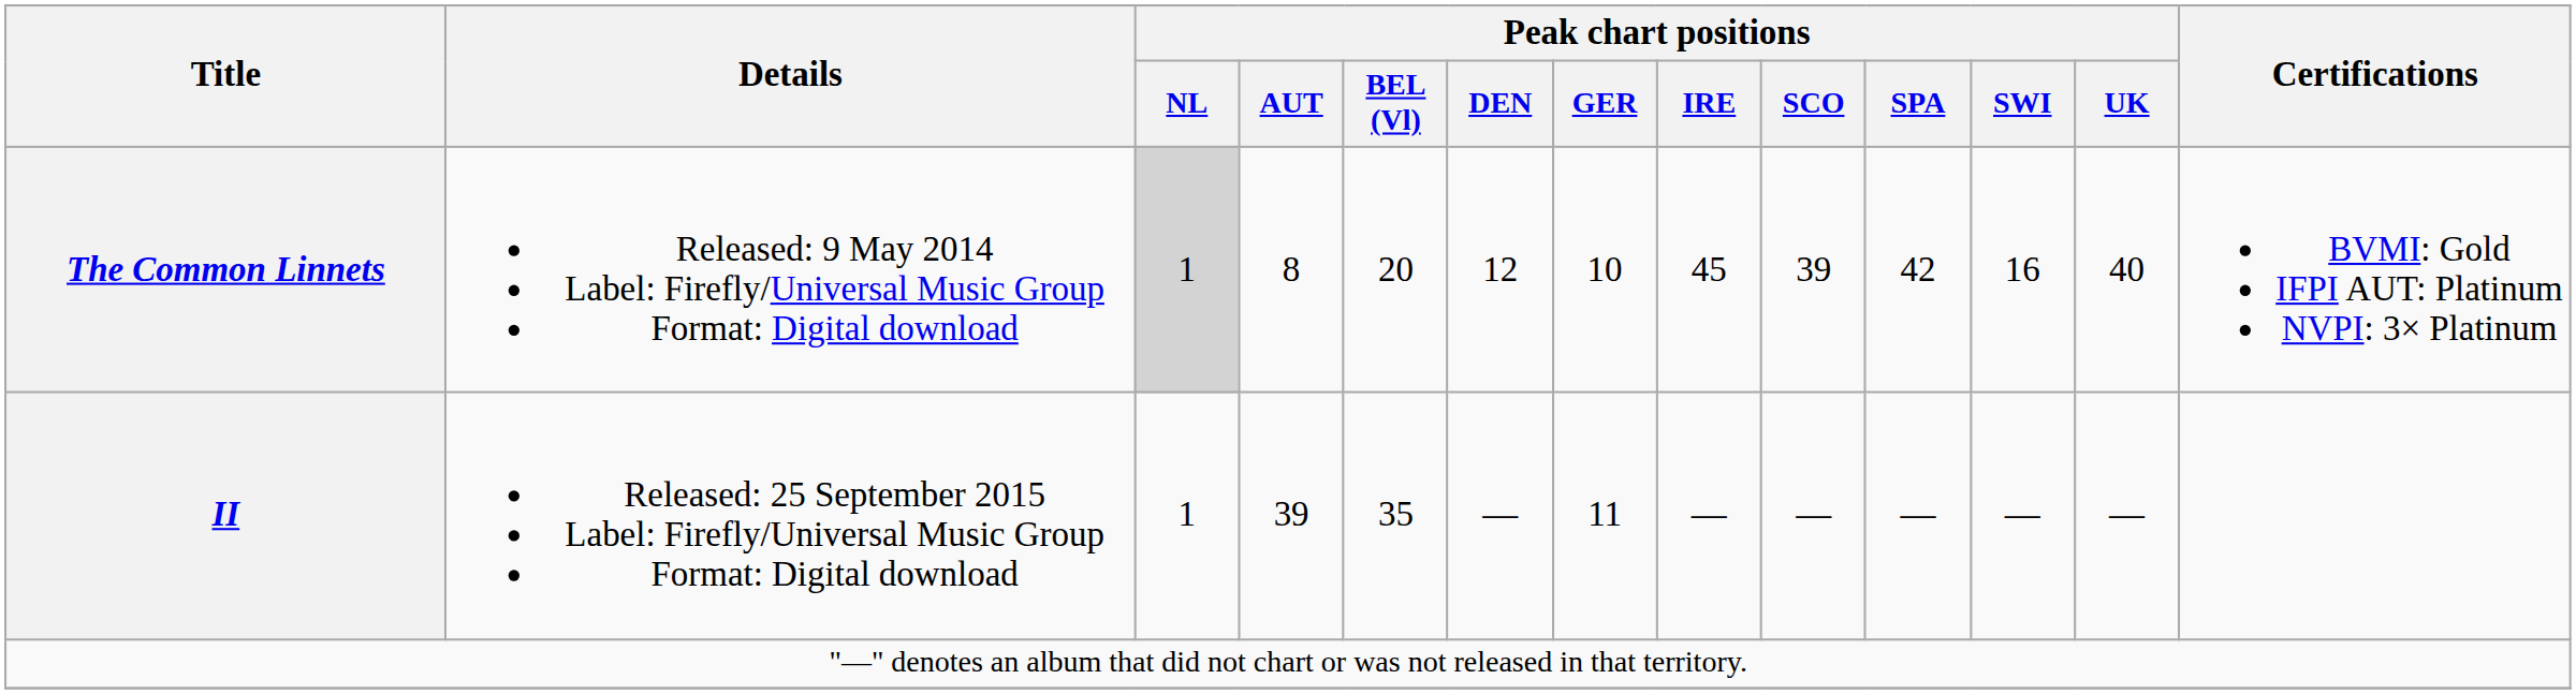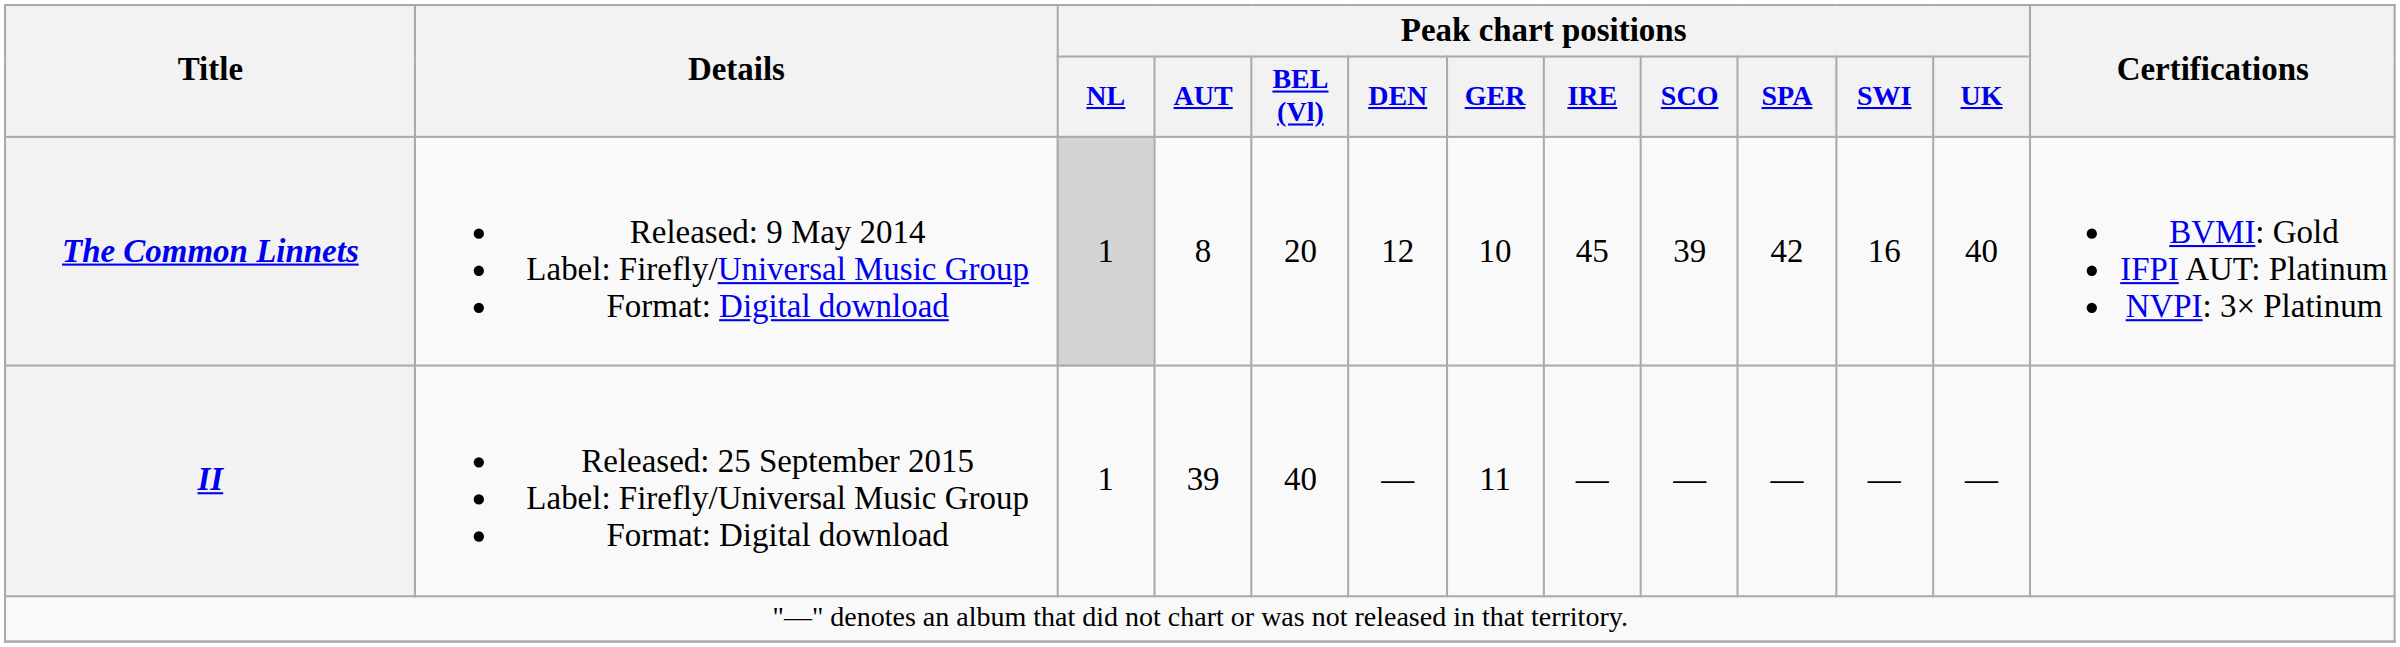II | Peak chart positions / BEL (Vl): 35 -> 40
